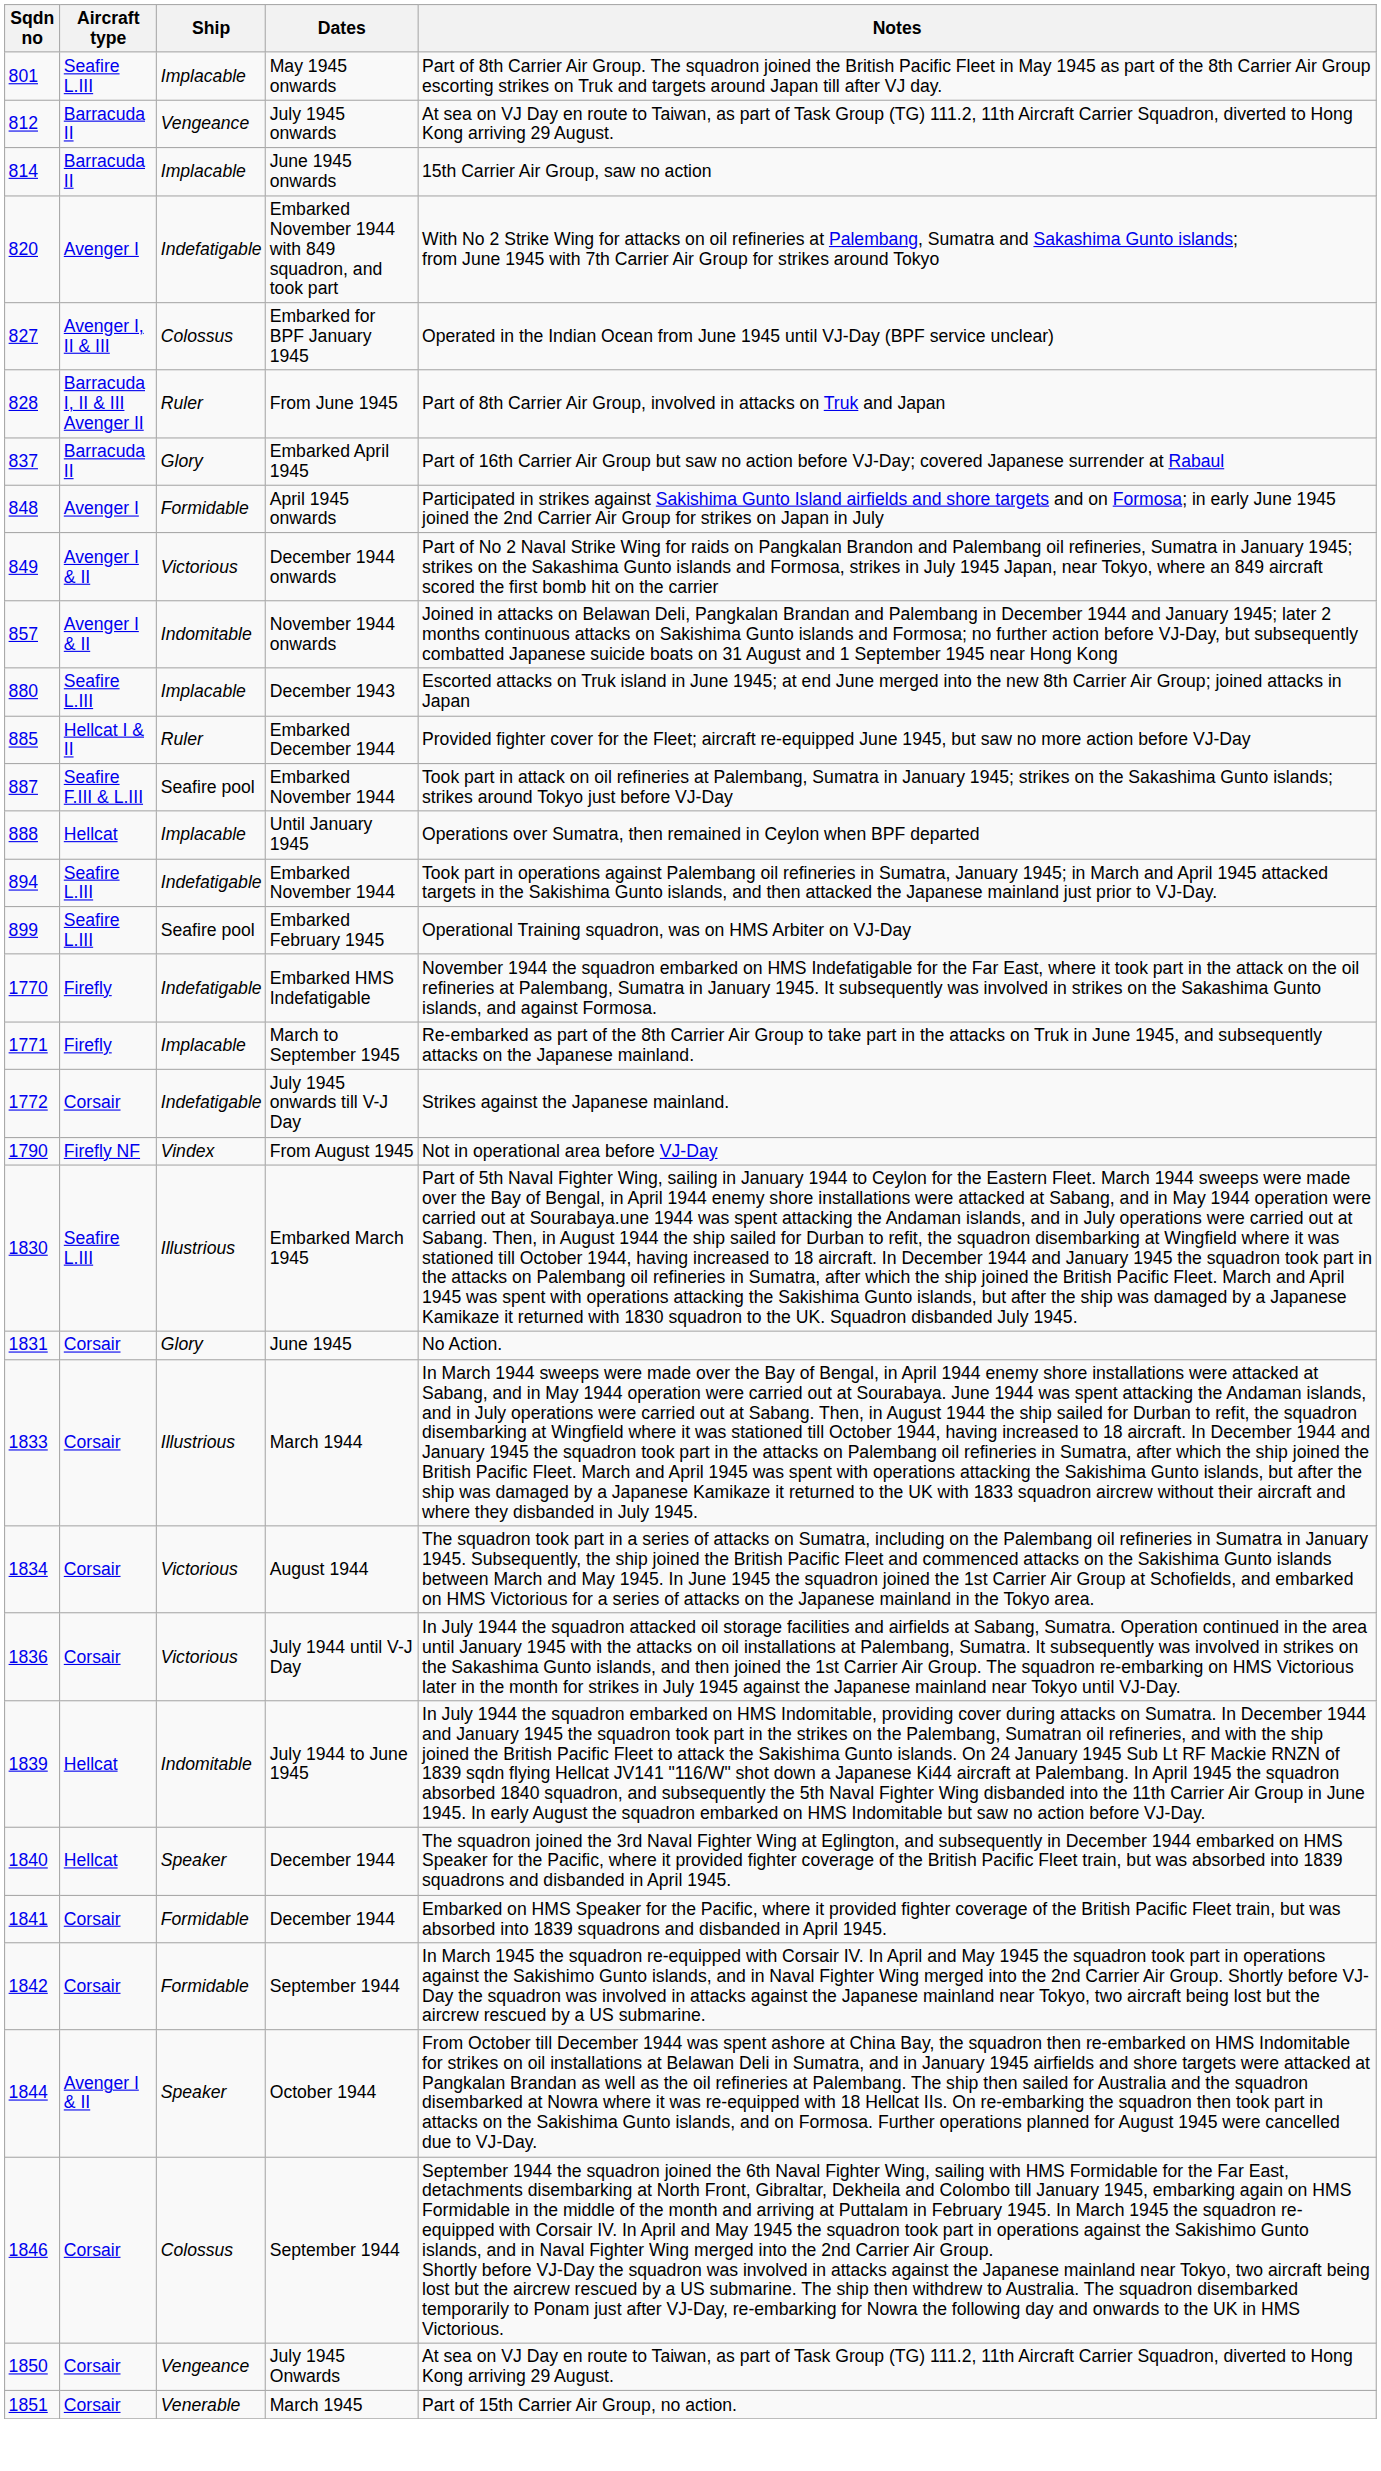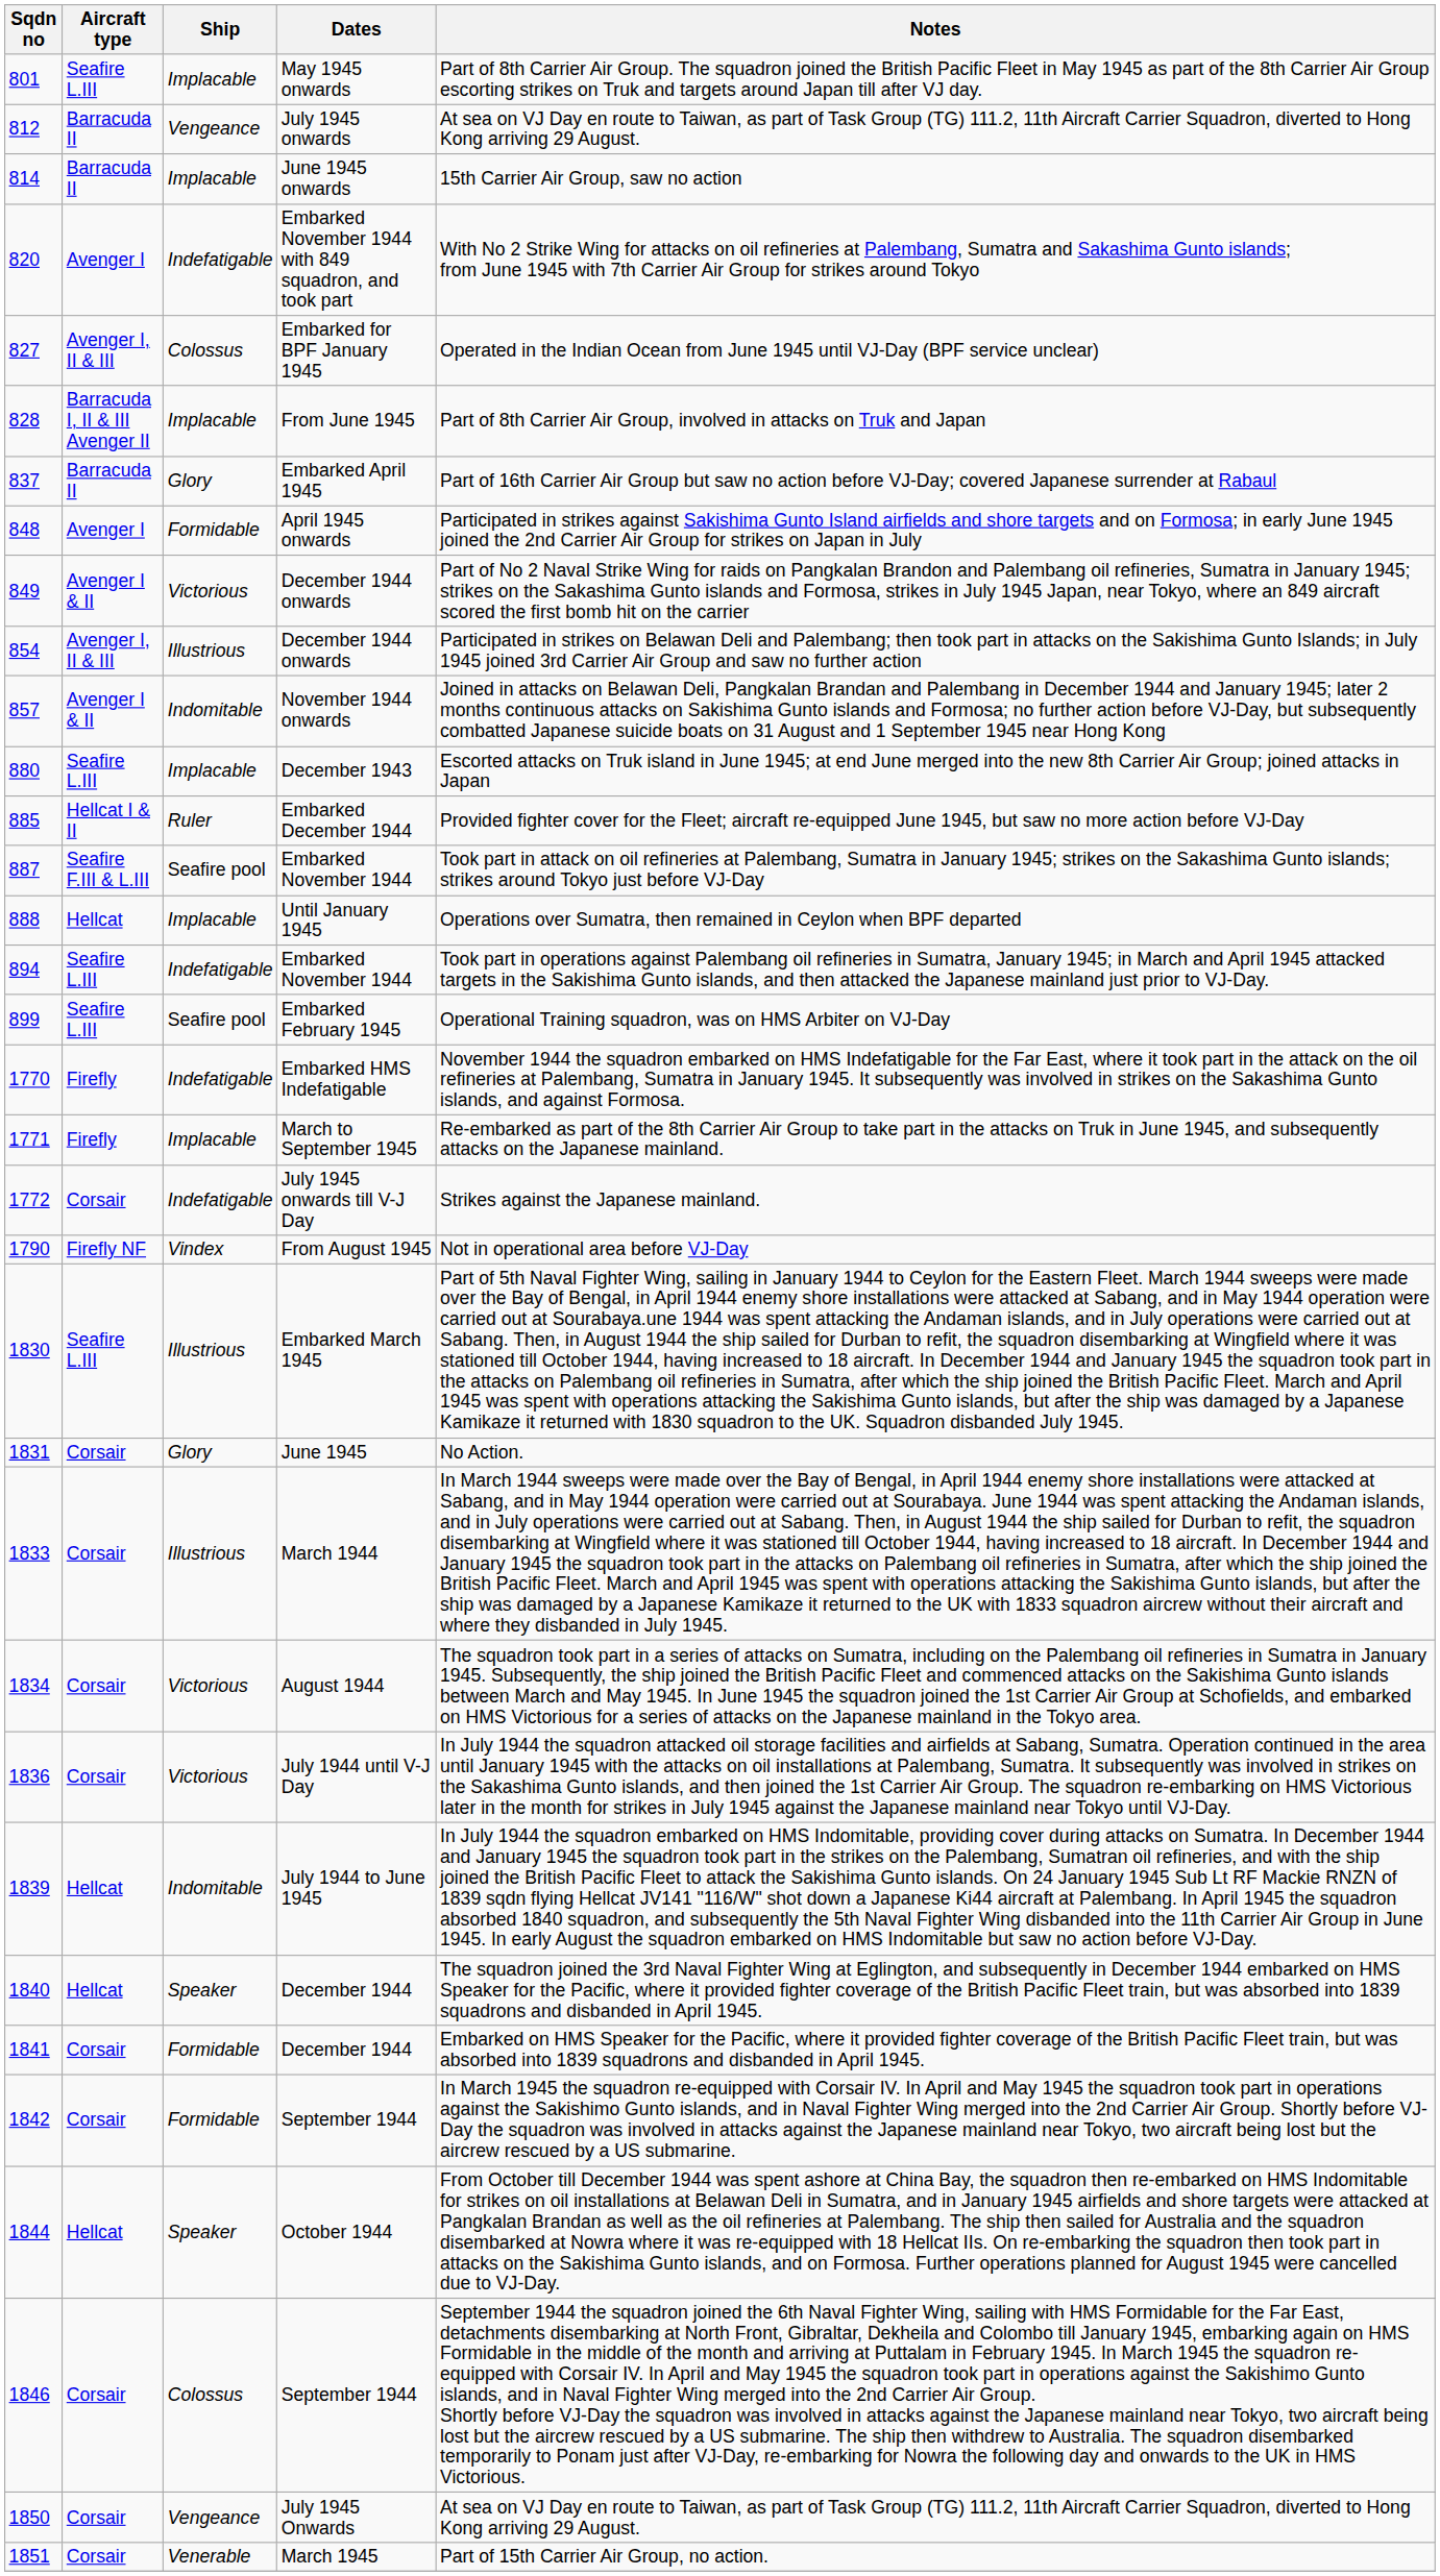828 | Ship: Ruler -> Implacable
+ row: 854 | Avenger I, II & III | Illustrious | December 1944 onwards | Participated in strikes on Belawan Deli and Palembang; then took part in attacks on the Sakishima Gunto Islands; in July 1945 joined 3rd Carrier Air Group and saw no further action
1844 | Aircraft type: Avenger I & II -> Hellcat
